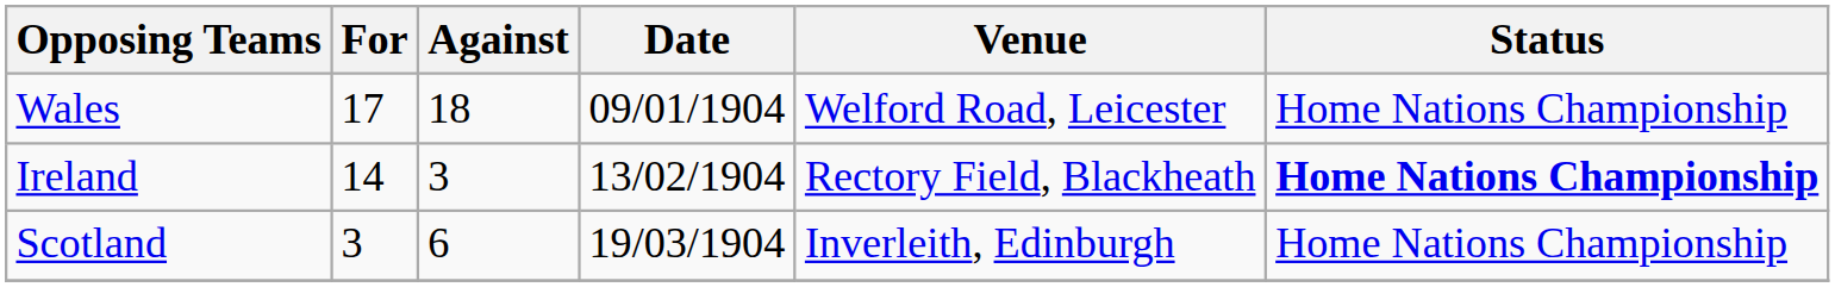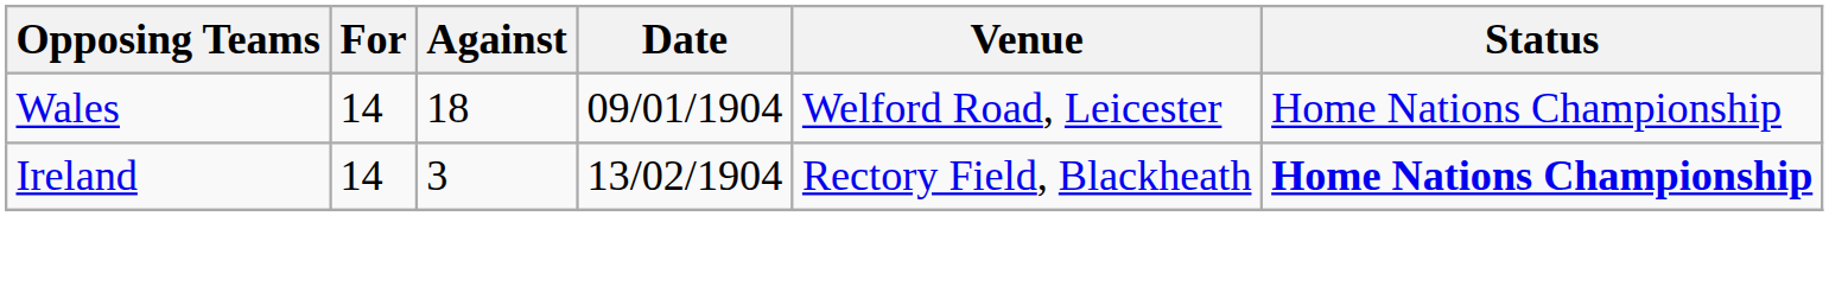Wales | For: 17 -> 14
- row: Scotland | 3 | 6 | 19/03/1904 | Inverleith, Edinburgh | Home Nations Championship
